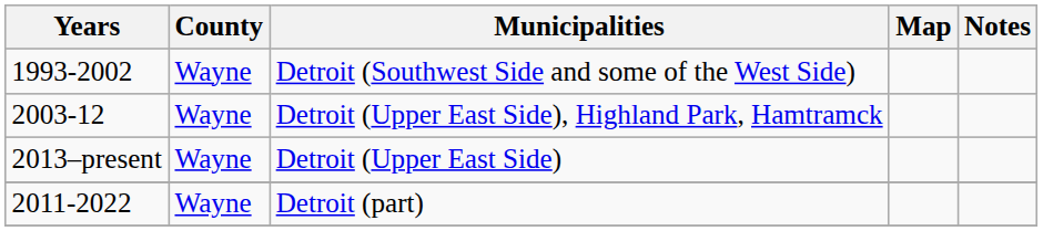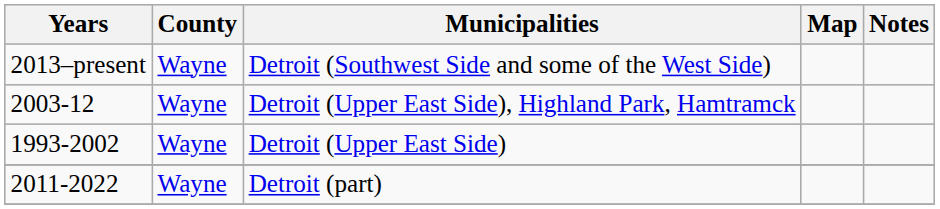Detroit (Southwest Side and some of the West Side) | Years: 1993-2002 -> 2013–present
Detroit (Upper East Side) | Years: 2013–present -> 1993-2002
